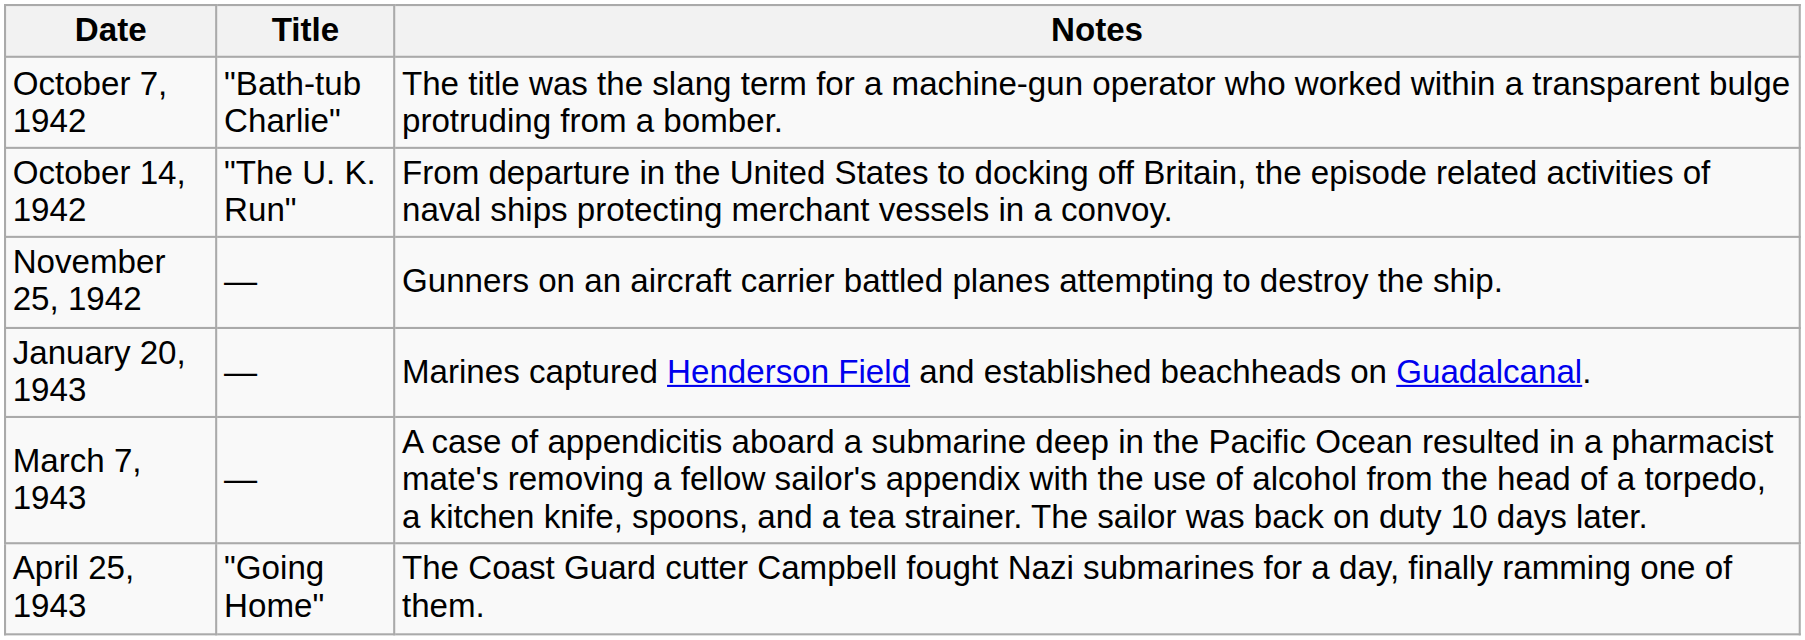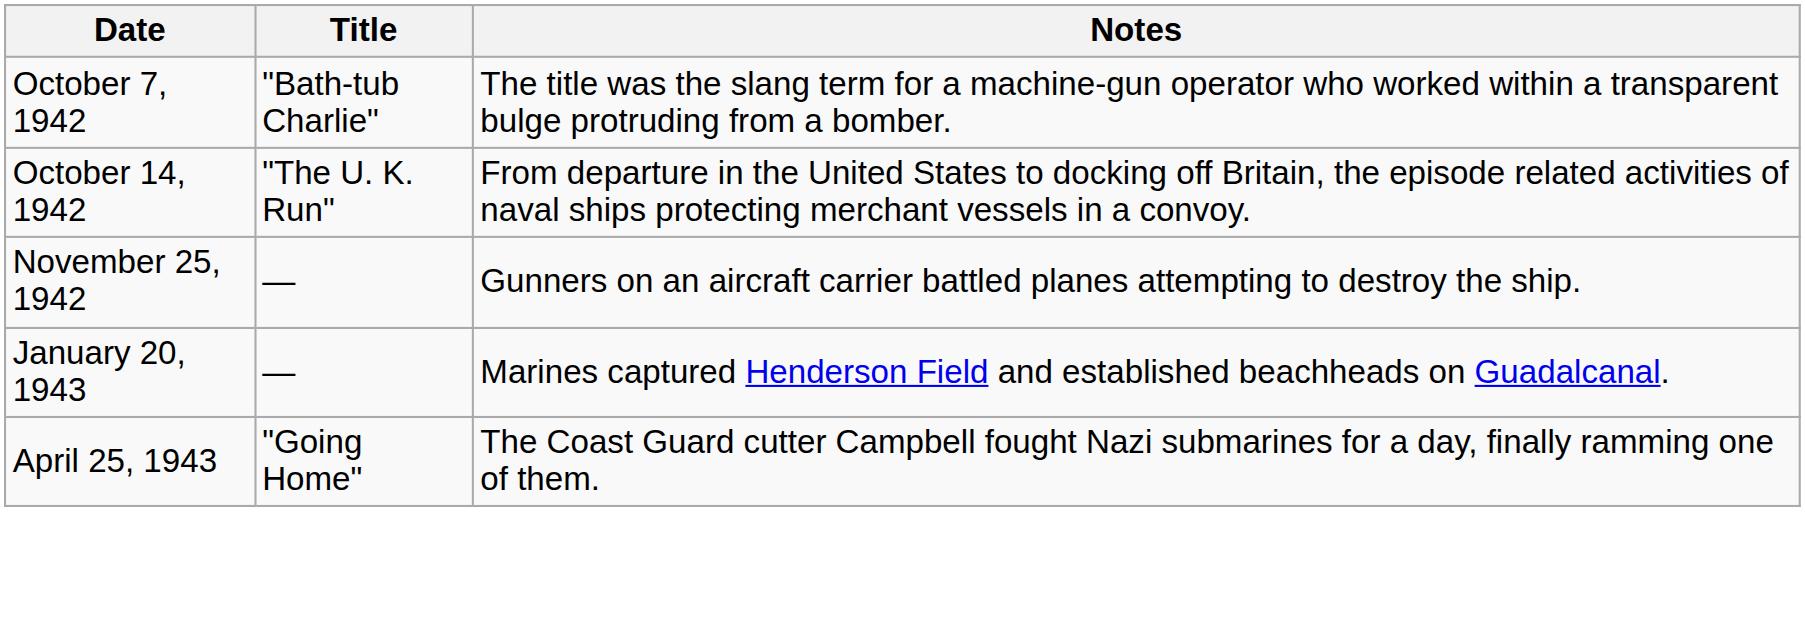- row: March 7, 1943 | — | A case of appendicitis aboard a submarine deep in the Pacific Ocean resulted in a pharmacist mate's removing a fellow sailor's appendix with the use of alcohol from the head of a torpedo, a kitchen knife, spoons, and a tea strainer. The sailor was back on duty 10 days later.
